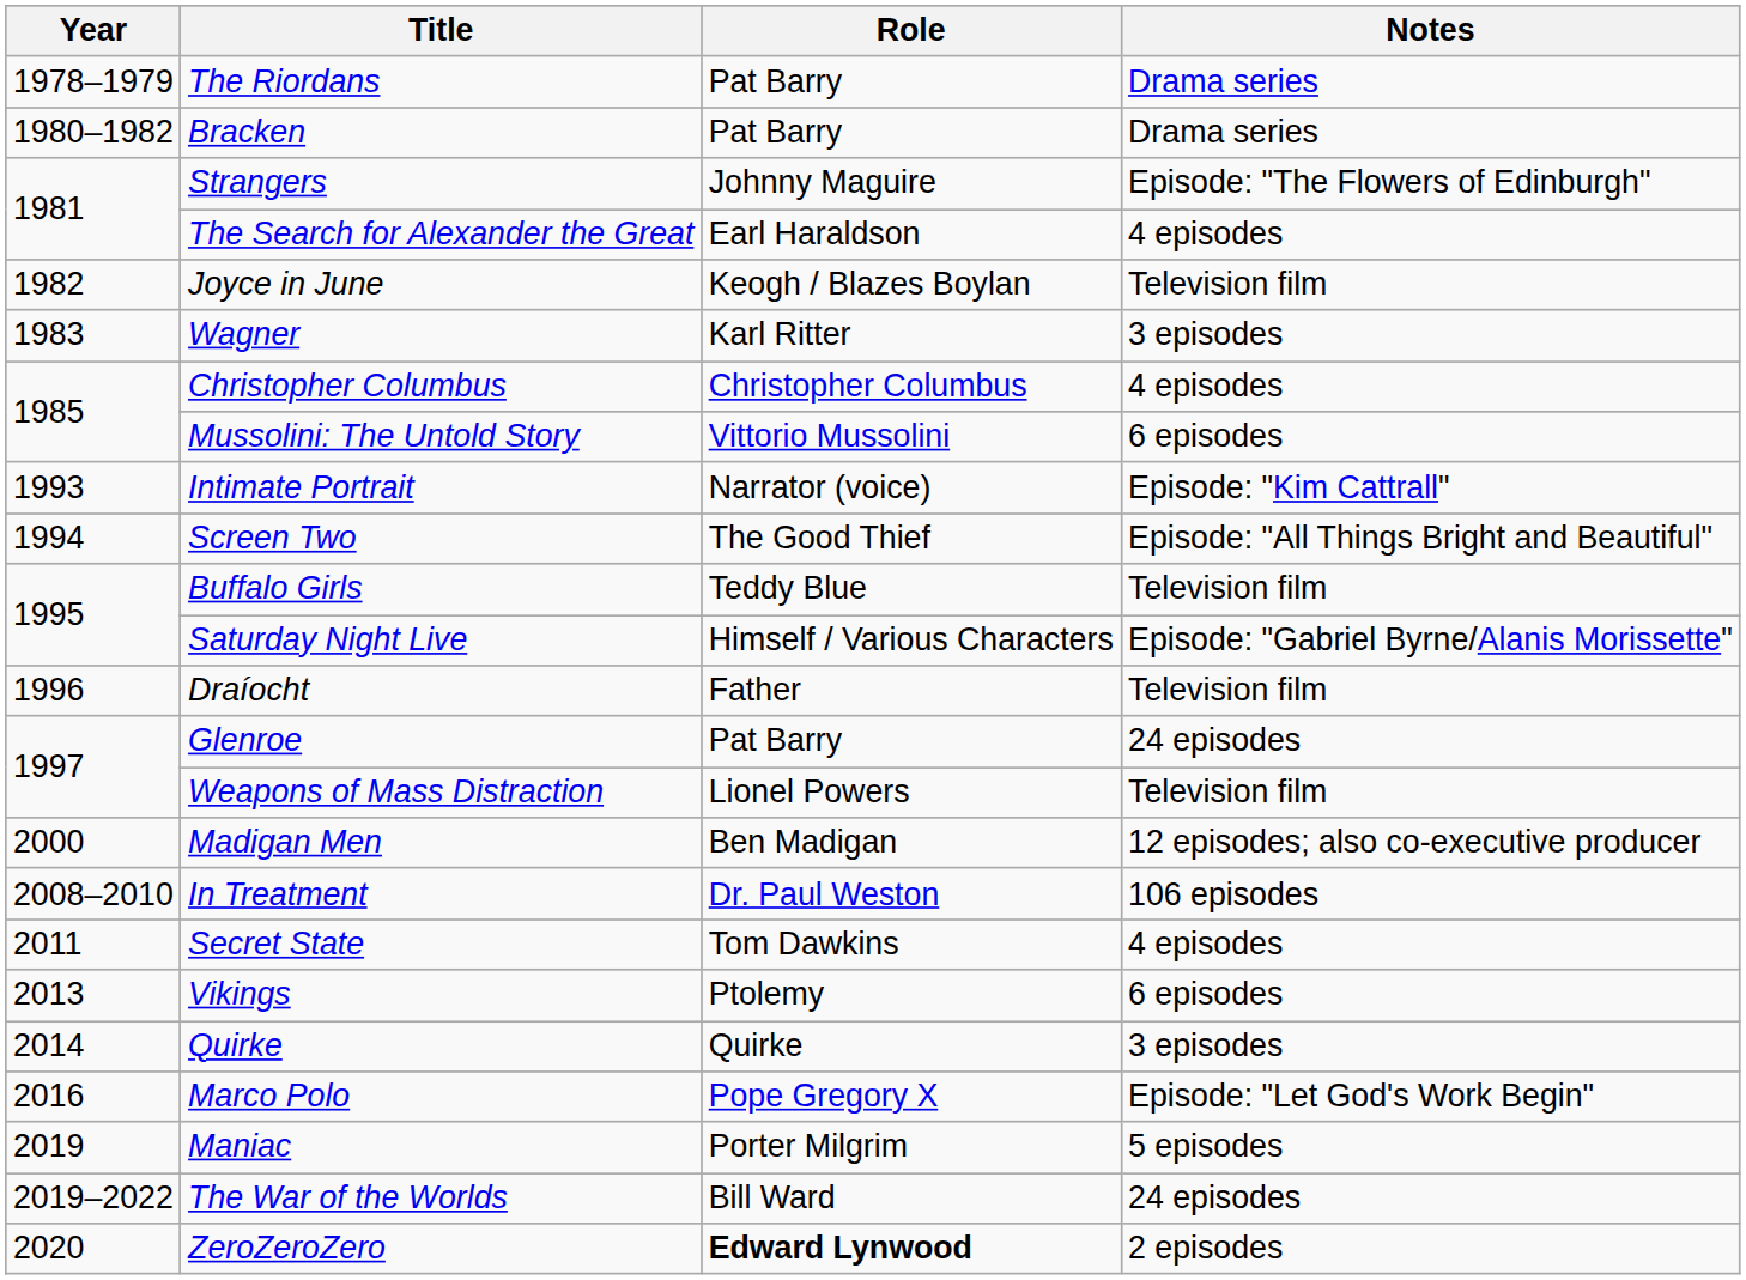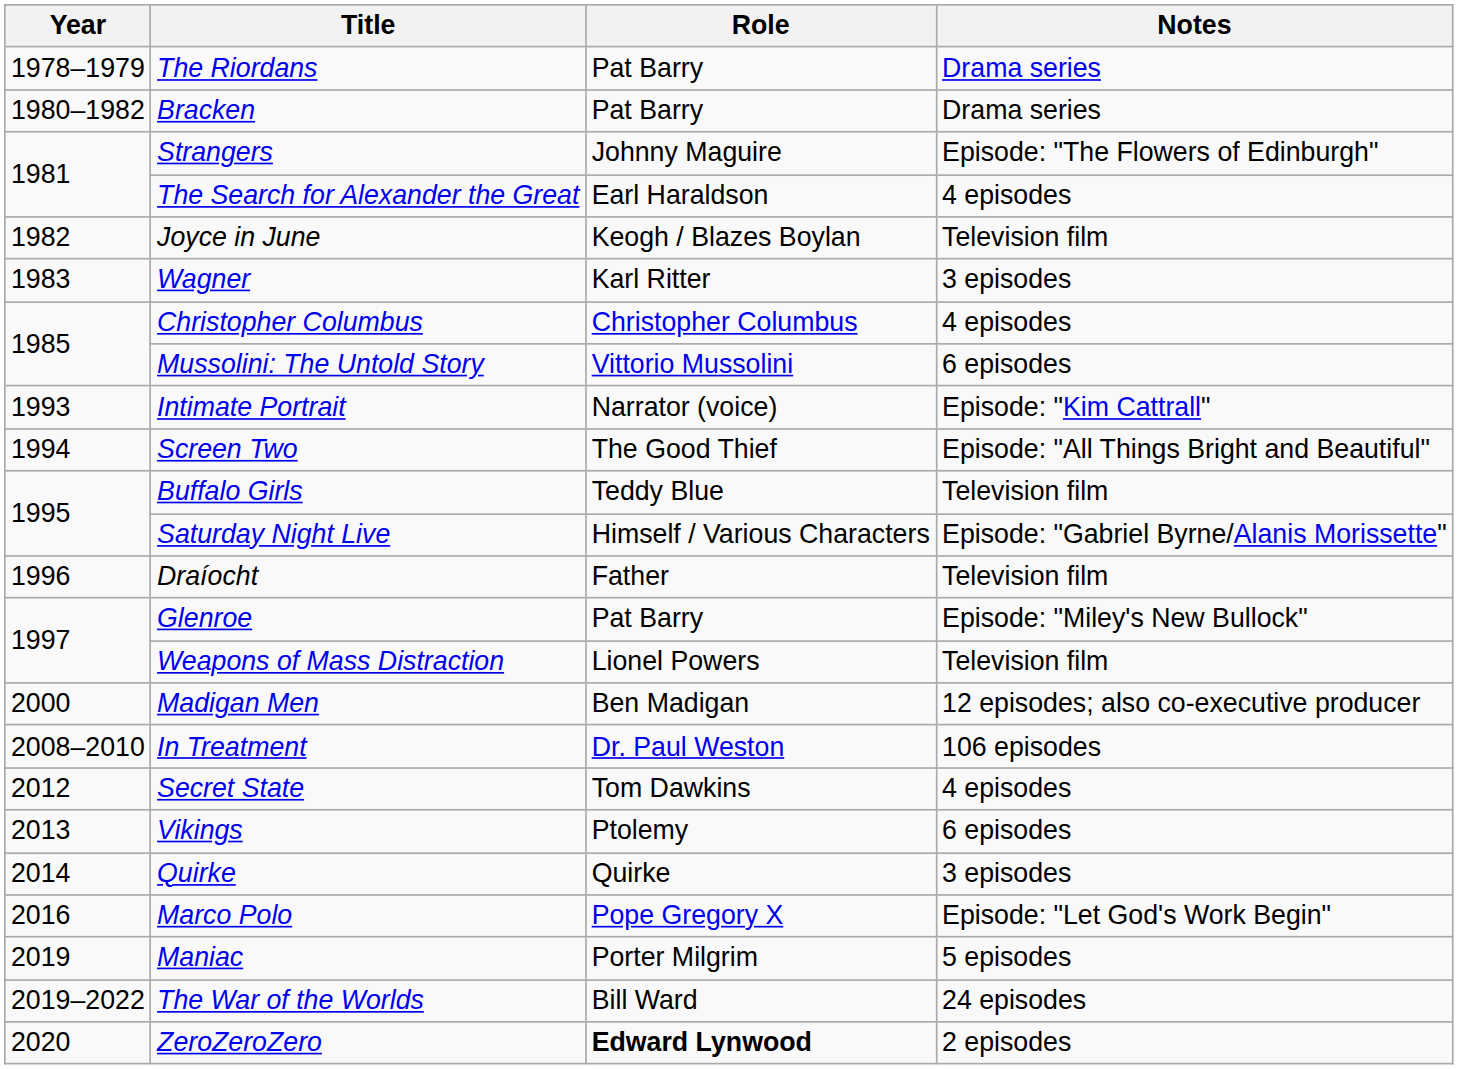Glenroe | Notes: 24 episodes -> Episode: "Miley's New Bullock"
Secret State | Year: 2011 -> 2012
